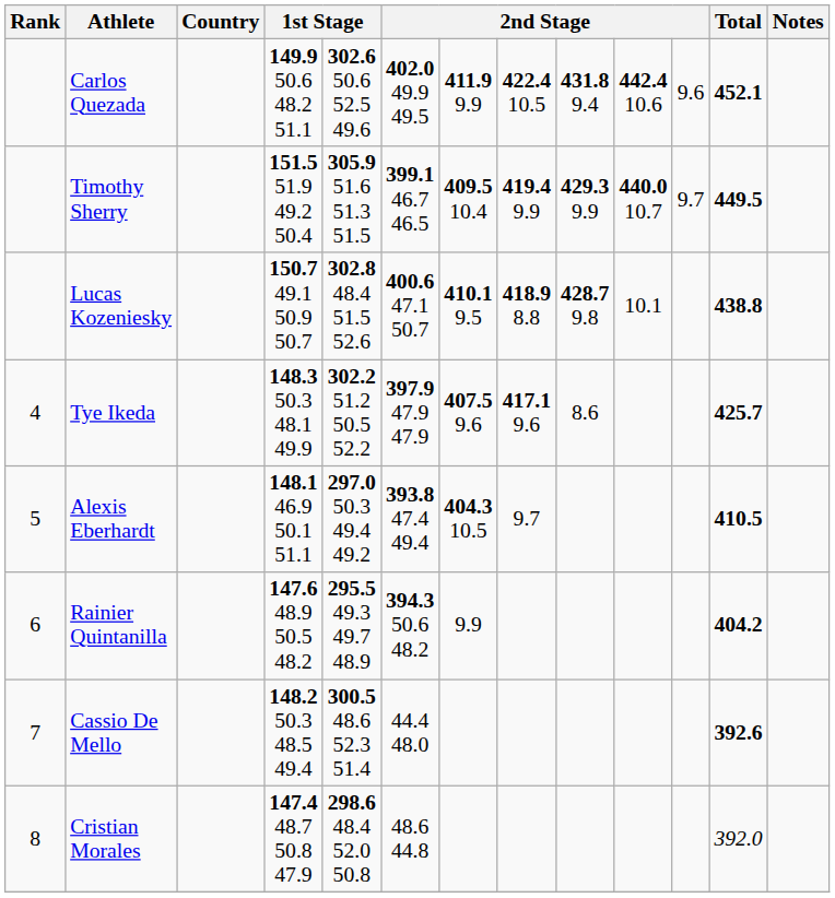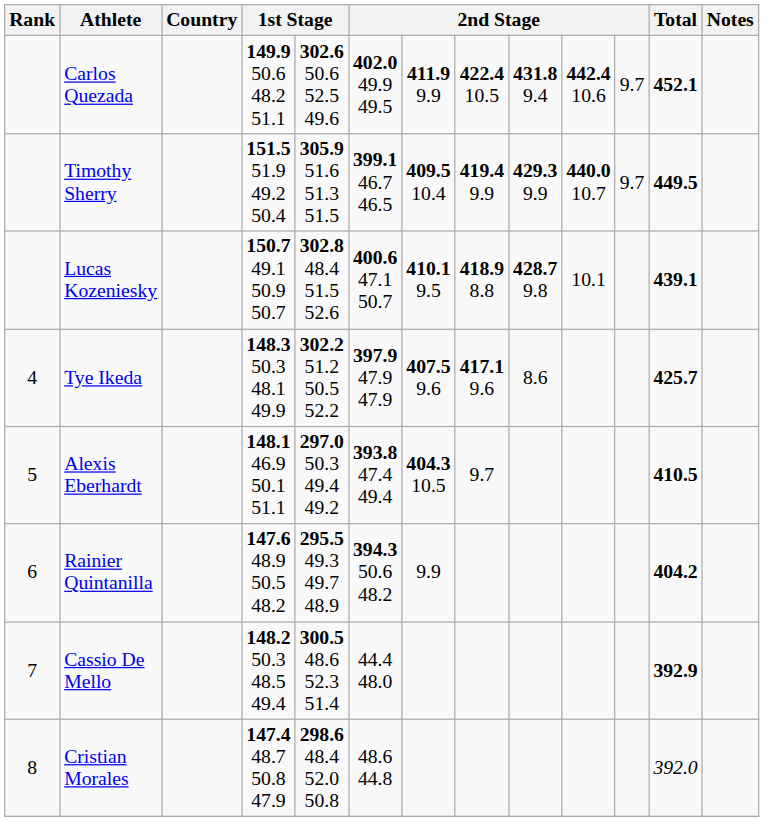Carlos Quezada | column 11: 9.6 -> 9.7
Lucas Kozeniesky | Total: 438.8 -> 439.1
Cassio De Mello | Total: 392.6 -> 392.9
